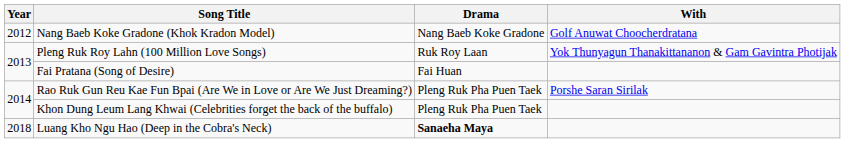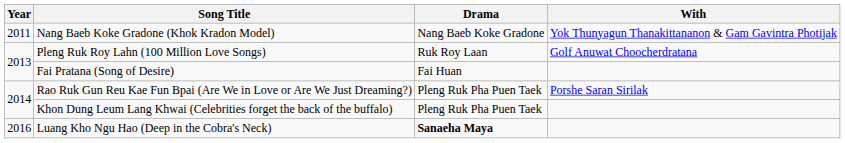Nang Baeb Koke Gradone (Khok Kradon Model) | Year: 2012 -> 2011
Nang Baeb Koke Gradone (Khok Kradon Model) | With: Golf Anuwat Choocherdratana -> Yok Thunyagun Thanakittananon & Gam Gavintra Photijak
Pleng Ruk Roy Lahn (100 Million Love Songs) | With: Yok Thunyagun Thanakittananon & Gam Gavintra Photijak -> Golf Anuwat Choocherdratana
Luang Kho Ngu Hao (Deep in the Cobra's Neck) | Year: 2018 -> 2016
